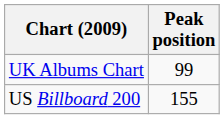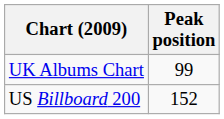US Billboard 200 | Peak position: 155 -> 152
